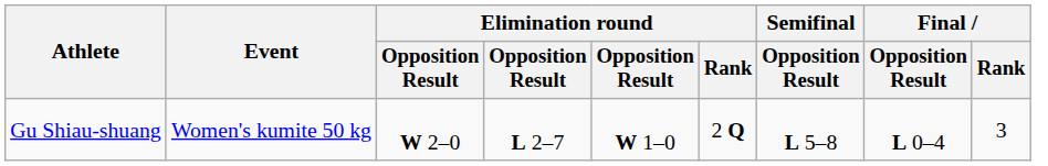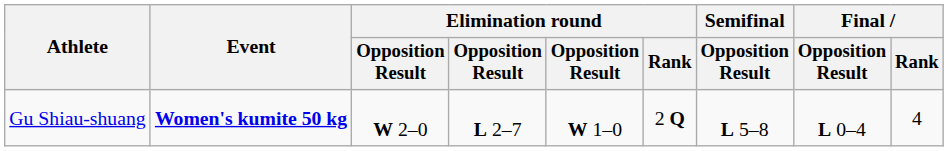Gu Shiau-shuang | Event: normal -> bold
Gu Shiau-shuang | Final / Rank: 3 -> 4
